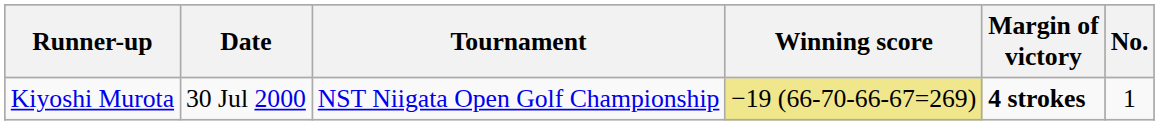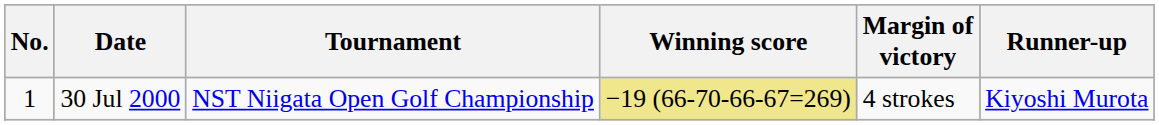columns swapped: No. <-> Runner-up
30 Jul 2000 | Margin of victory: bold -> normal
